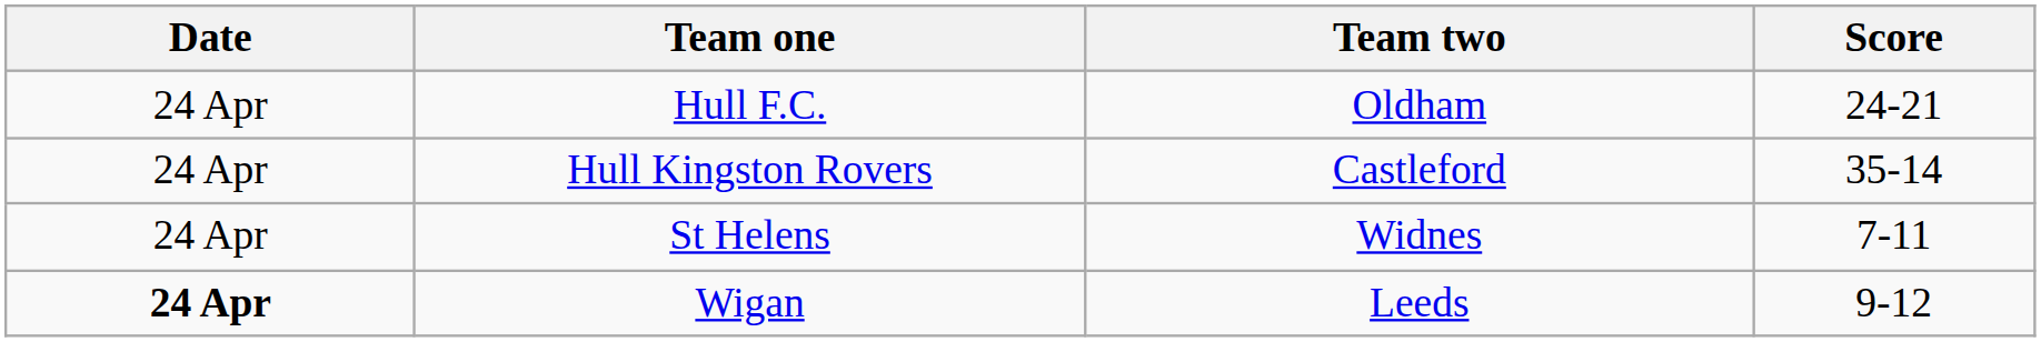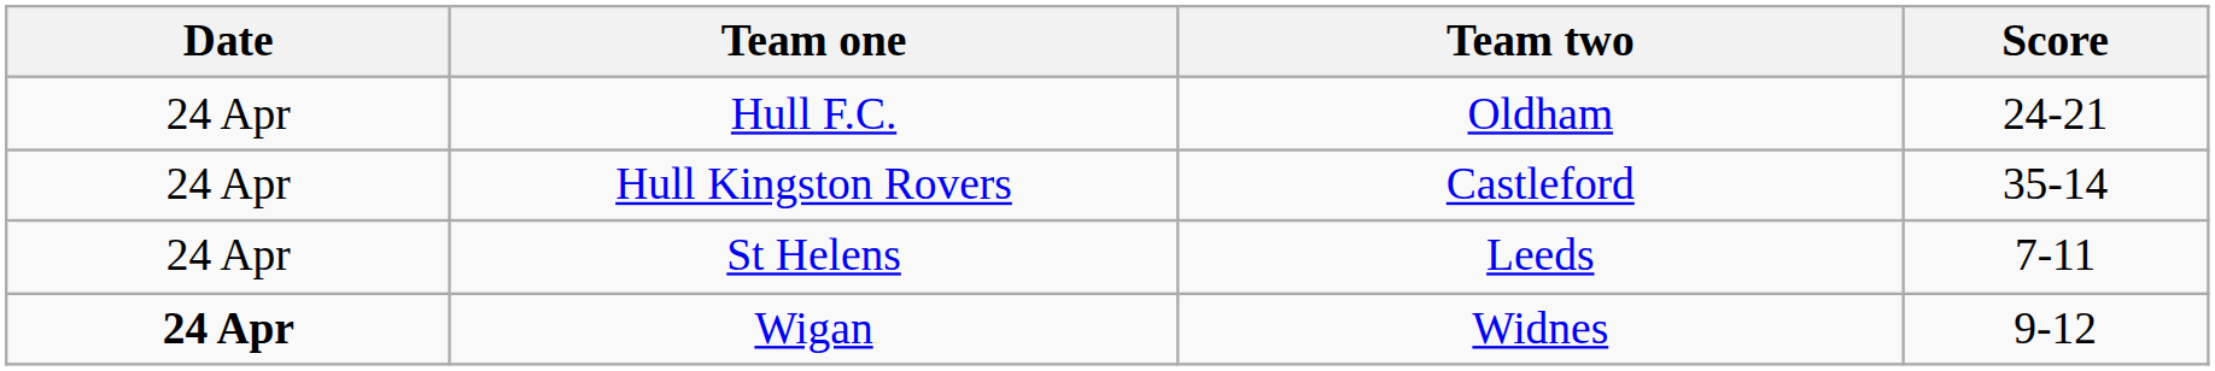St Helens | Team two: Widnes -> Leeds
Wigan | Team two: Leeds -> Widnes
